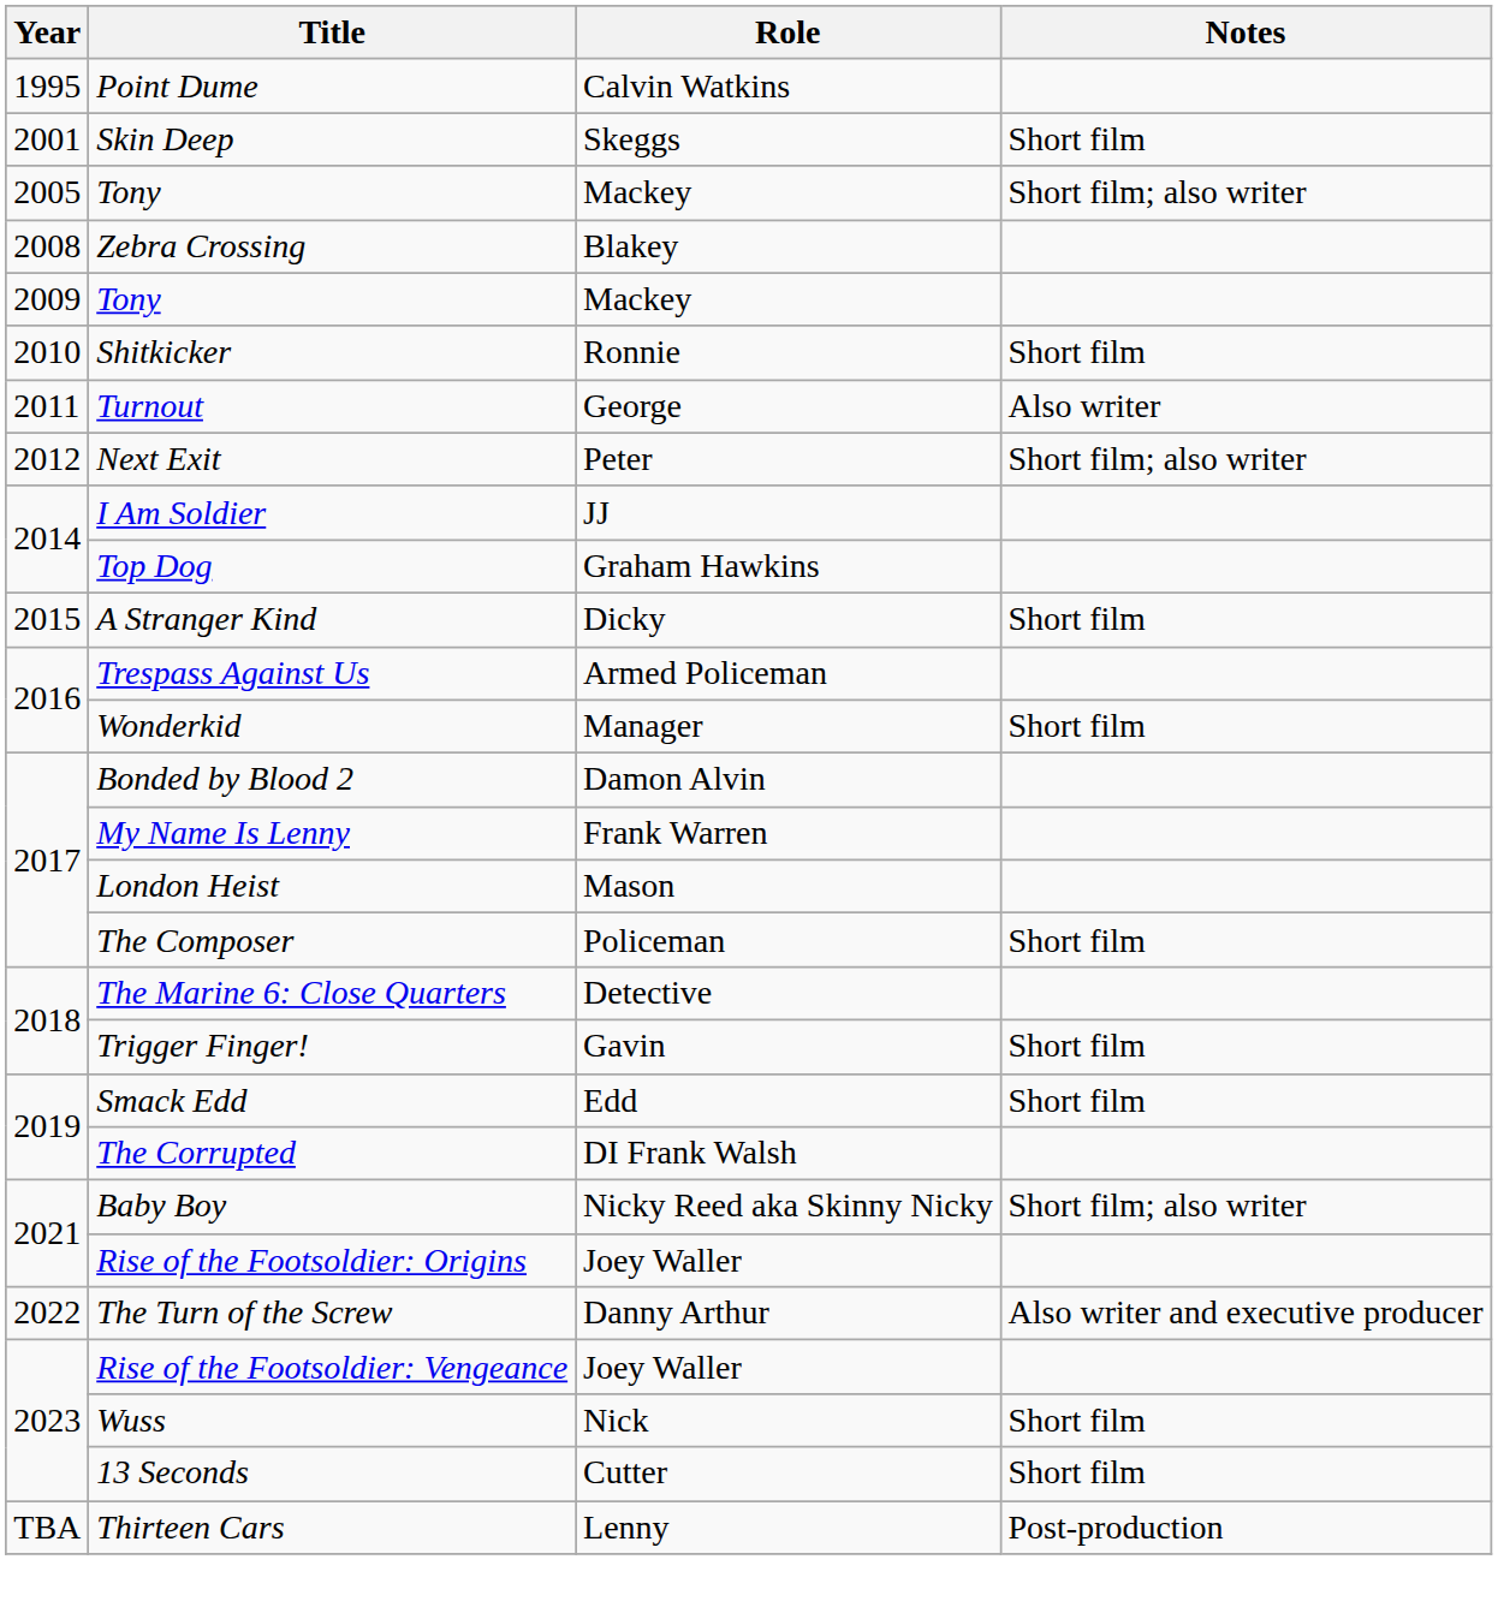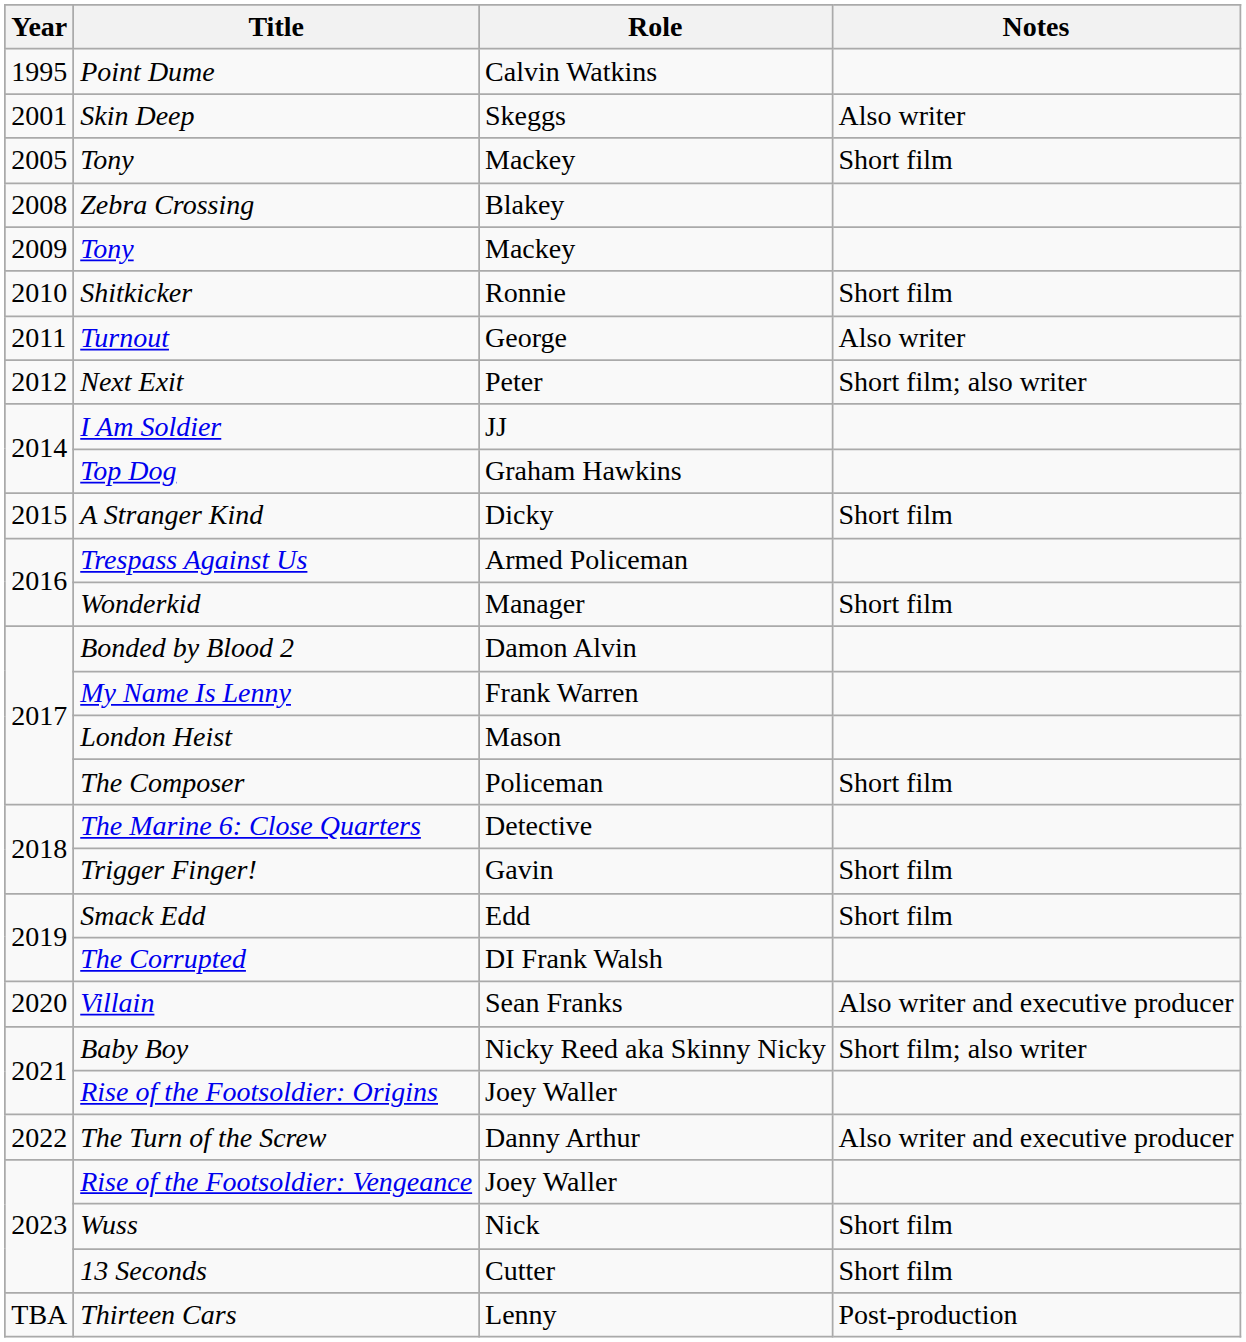Skin Deep | Notes: Short film -> Also writer
2005 / Tony | Notes: Short film; also writer -> Short film
+ row: 2020 | Villain | Sean Franks | Also writer and executive producer
